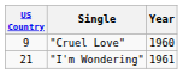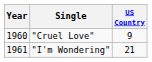columns swapped: Year <-> US Country
